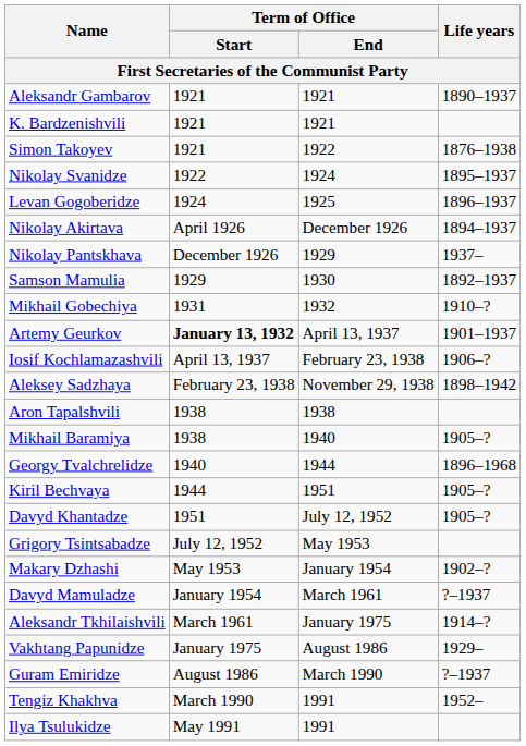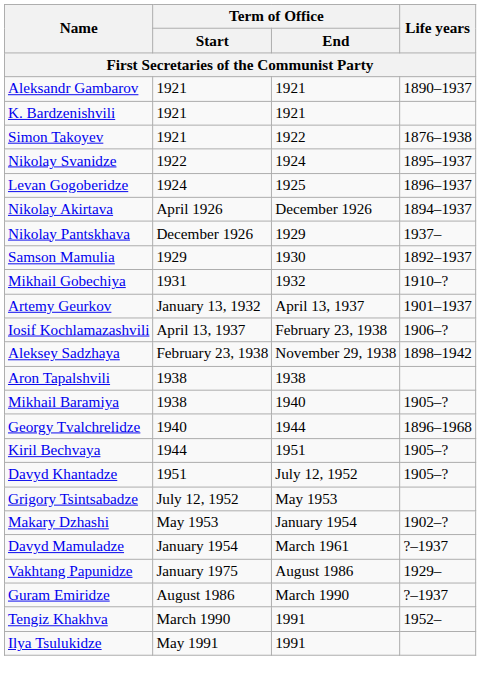Artemy Geurkov | Term of Office / Start: bold -> normal
- row: Aleksandr Tkhilaishvili | March 1961 | January 1975 | 1914–?
